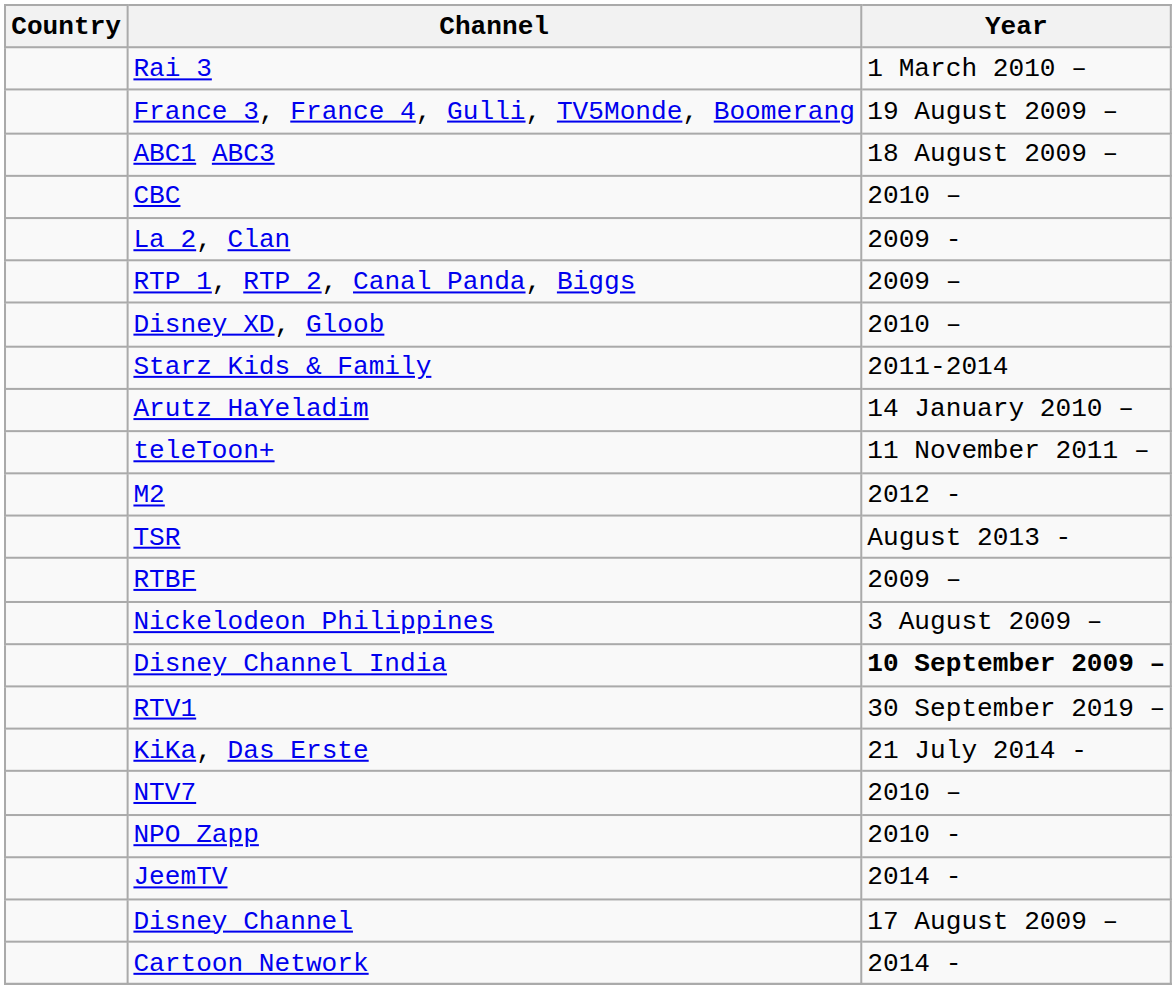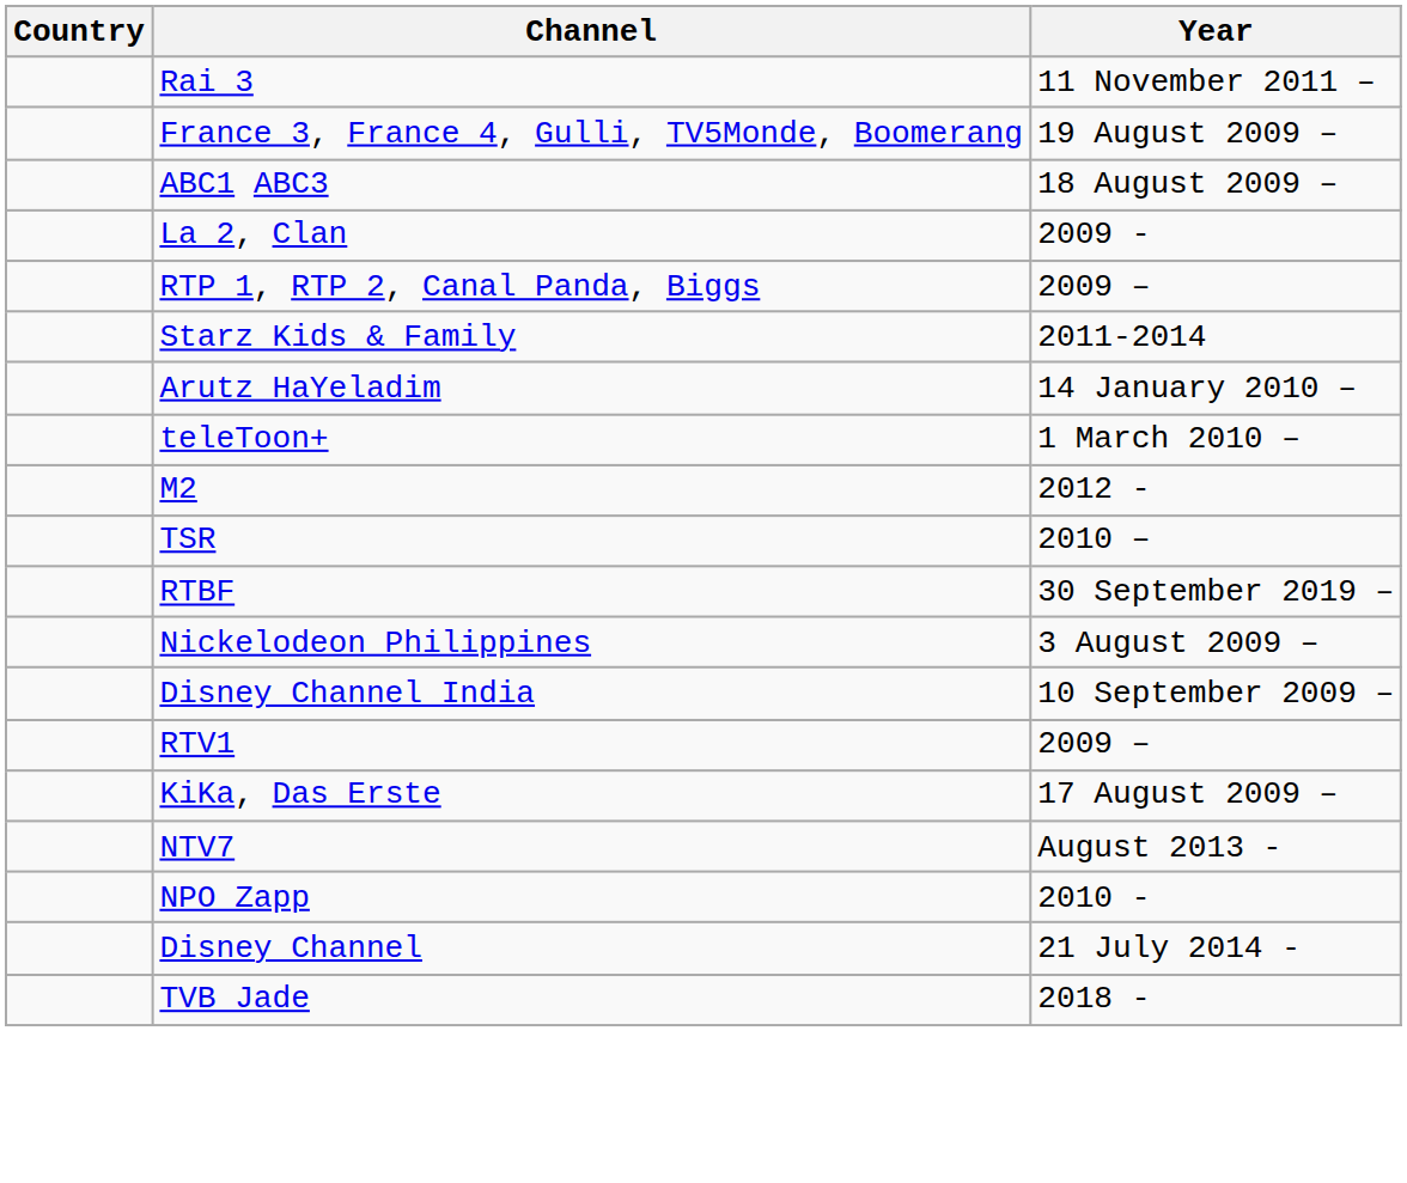Rai 3 | Year: 1 March 2010 – -> 11 November 2011 –
- row: CBC | 2010 –
- row: Disney XD, Gloob | 2010 –
teleToon+ | Year: 11 November 2011 – -> 1 March 2010 –
TSR | Year: August 2013 - -> 2010 –
RTBF | Year: 2009 – -> 30 September 2019 –
Disney Channel India | Year: bold -> normal
RTV1 | Year: 30 September 2019 – -> 2009 –
KiKa, Das Erste | Year: 21 July 2014 - -> 17 August 2009 –
NTV7 | Year: 2010 – -> August 2013 -
- row: JeemTV | 2014 -
Disney Channel | Year: 17 August 2009 – -> 21 July 2014 -
- row: Cartoon Network | 2014 -
+ row: TVB Jade | 2018 -
